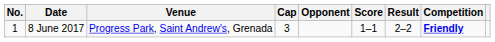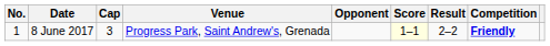columns swapped: Venue <-> Cap
8 June 2017 | Score: no background -> lightyellow background
